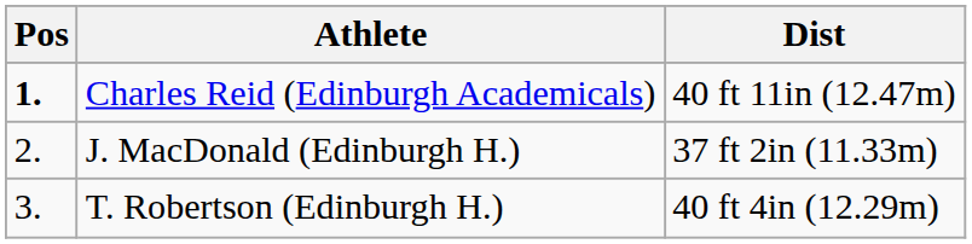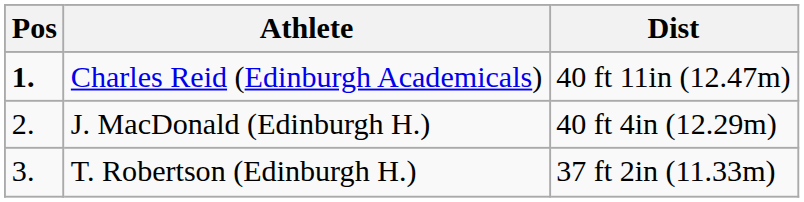J. MacDonald (Edinburgh H.) | Dist: 37 ft 2in (11.33m) -> 40 ft 4in (12.29m)
T. Robertson (Edinburgh H.) | Dist: 40 ft 4in (12.29m) -> 37 ft 2in (11.33m)
